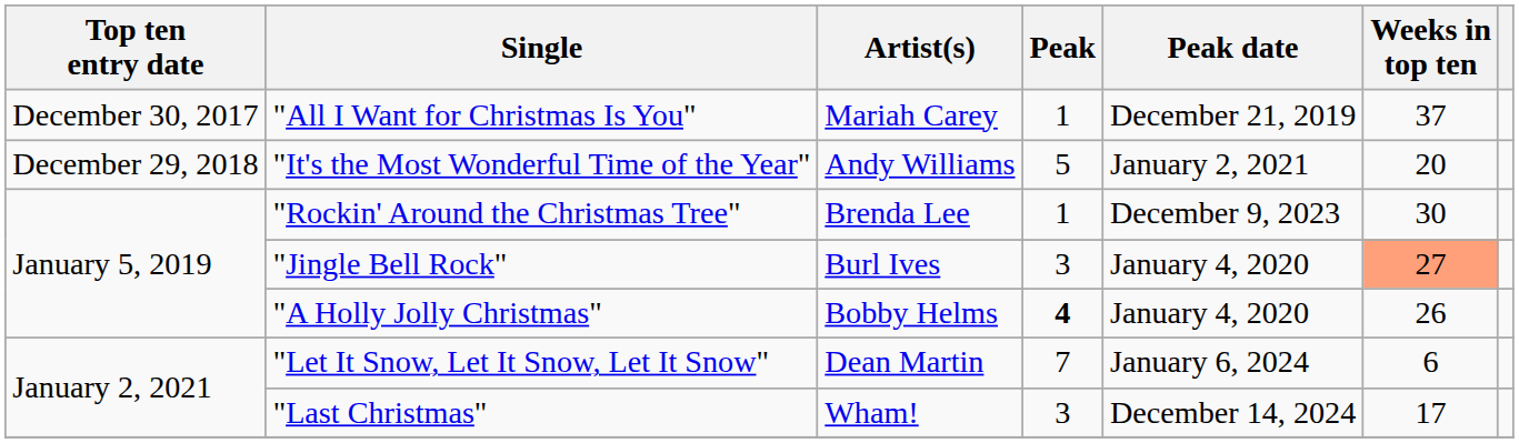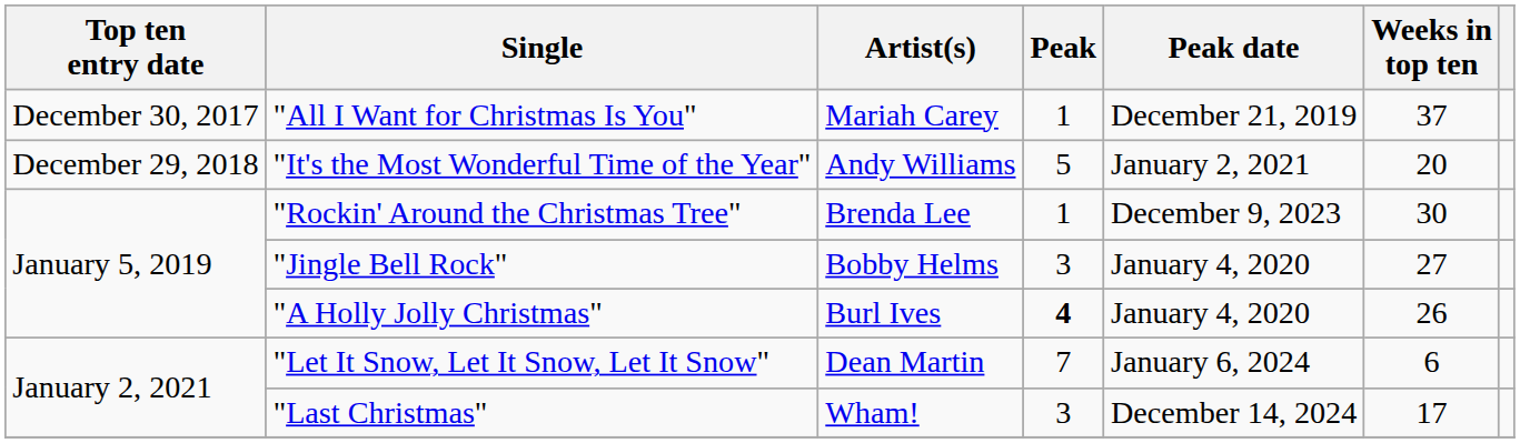"Jingle Bell Rock" | Artist(s): Burl Ives -> Bobby Helms
"Jingle Bell Rock" | Weeks in top ten: lightsalmon background -> no background
"A Holly Jolly Christmas" | Artist(s): Bobby Helms -> Burl Ives
